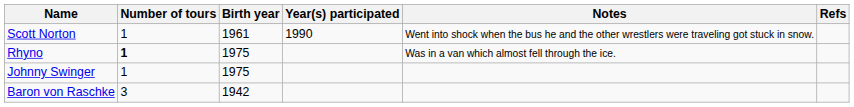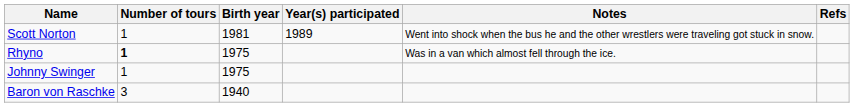Scott Norton | Birth year: 1961 -> 1981
Scott Norton | Year(s) participated: 1990 -> 1989
Baron von Raschke | Birth year: 1942 -> 1940
